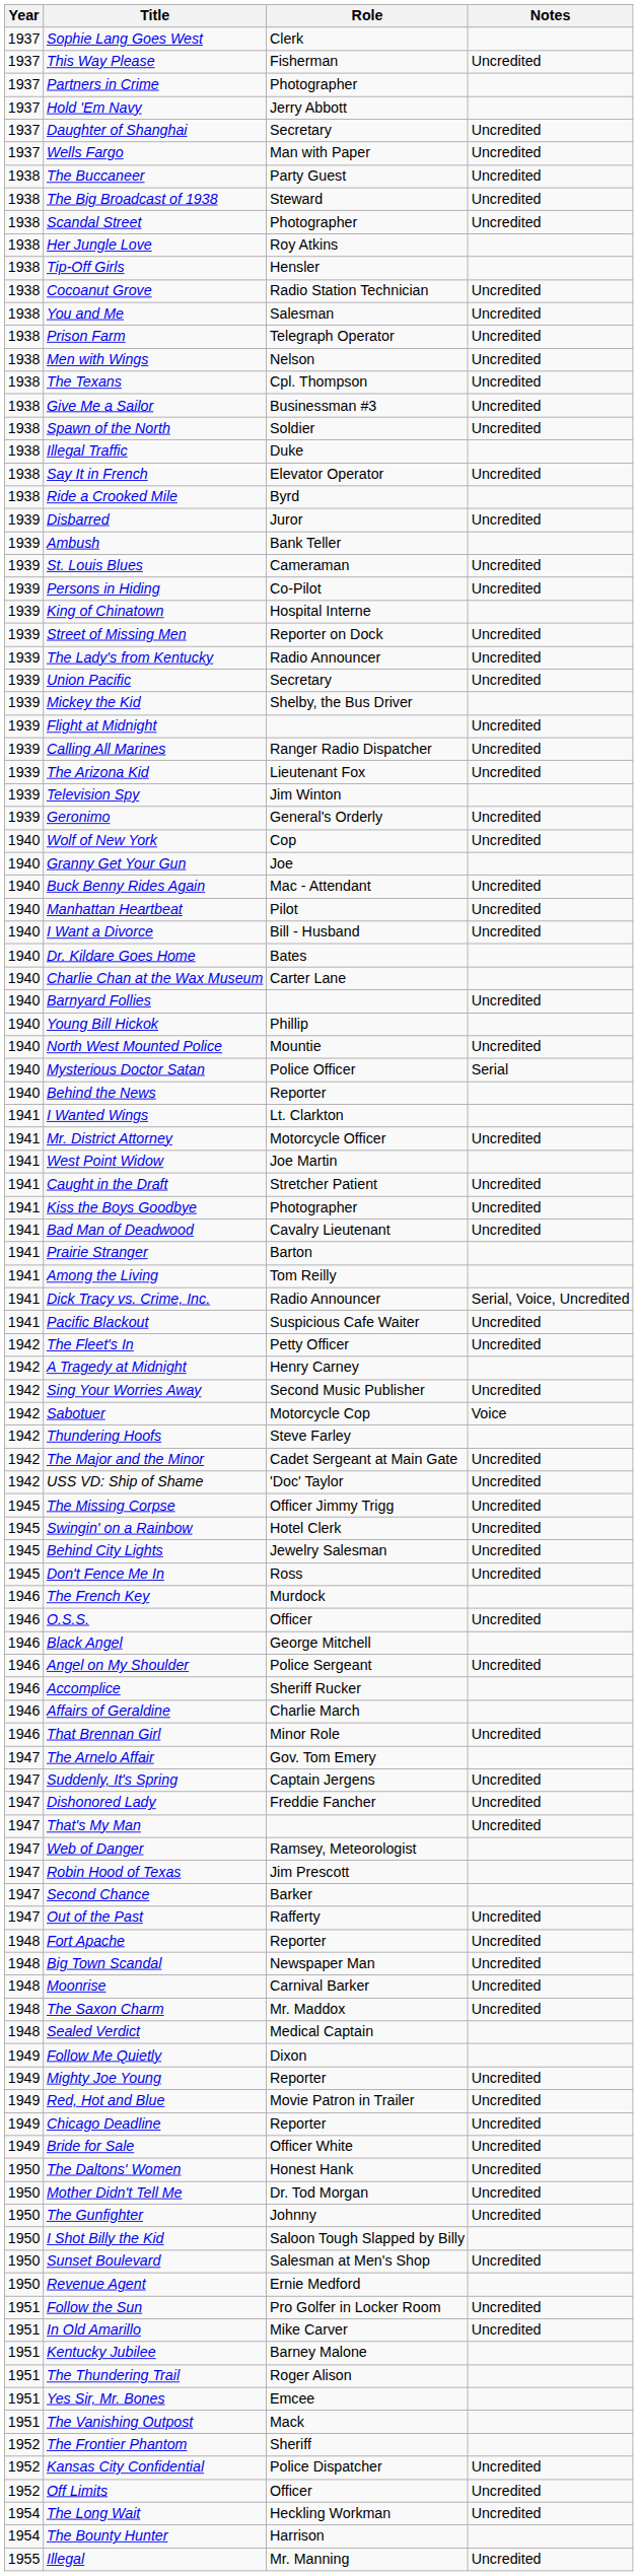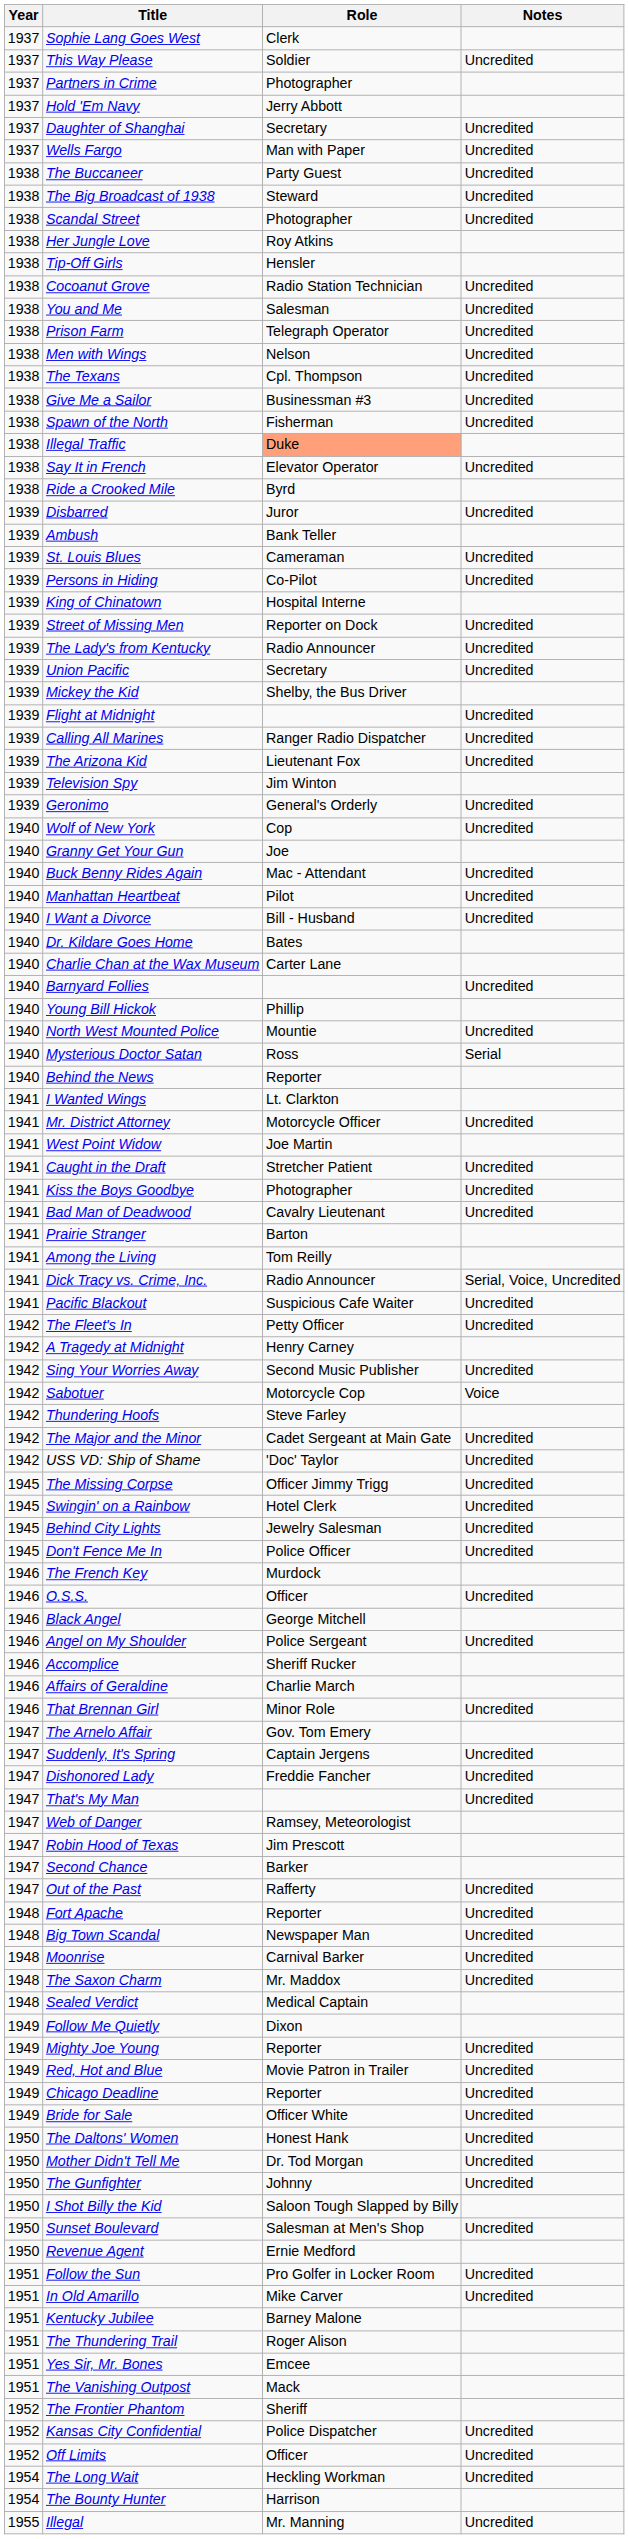This Way Please | Role: Fisherman -> Soldier
Spawn of the North | Role: Soldier -> Fisherman
Illegal Traffic | Role: no background -> lightsalmon background
Mysterious Doctor Satan | Role: Police Officer -> Ross
Don't Fence Me In | Role: Ross -> Police Officer
